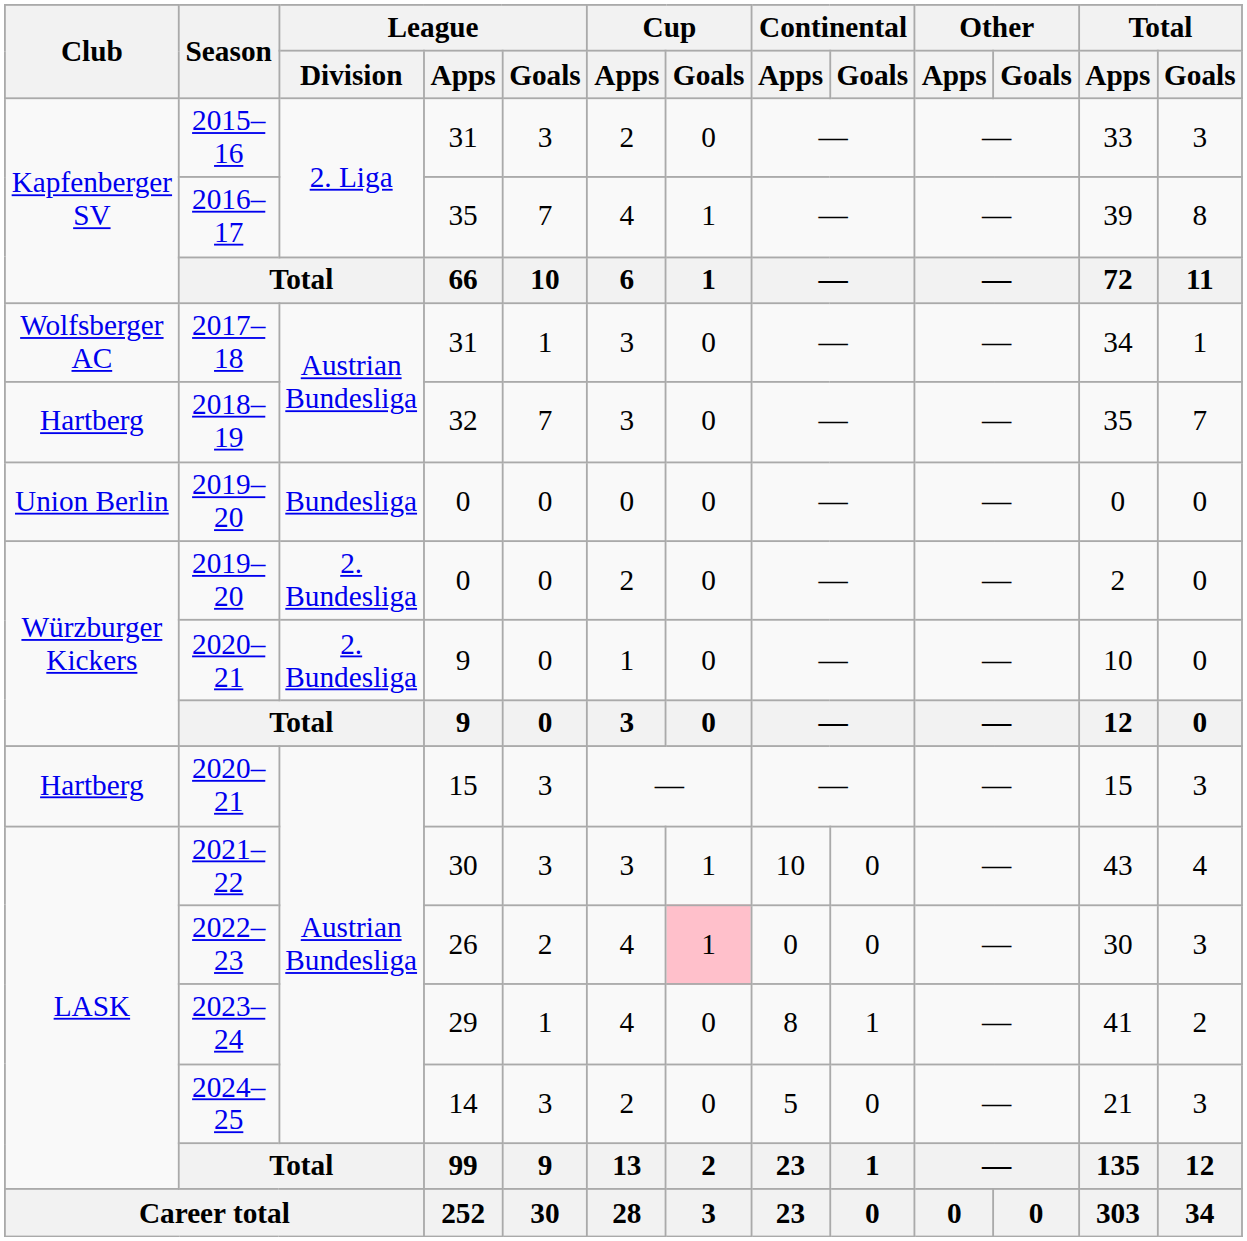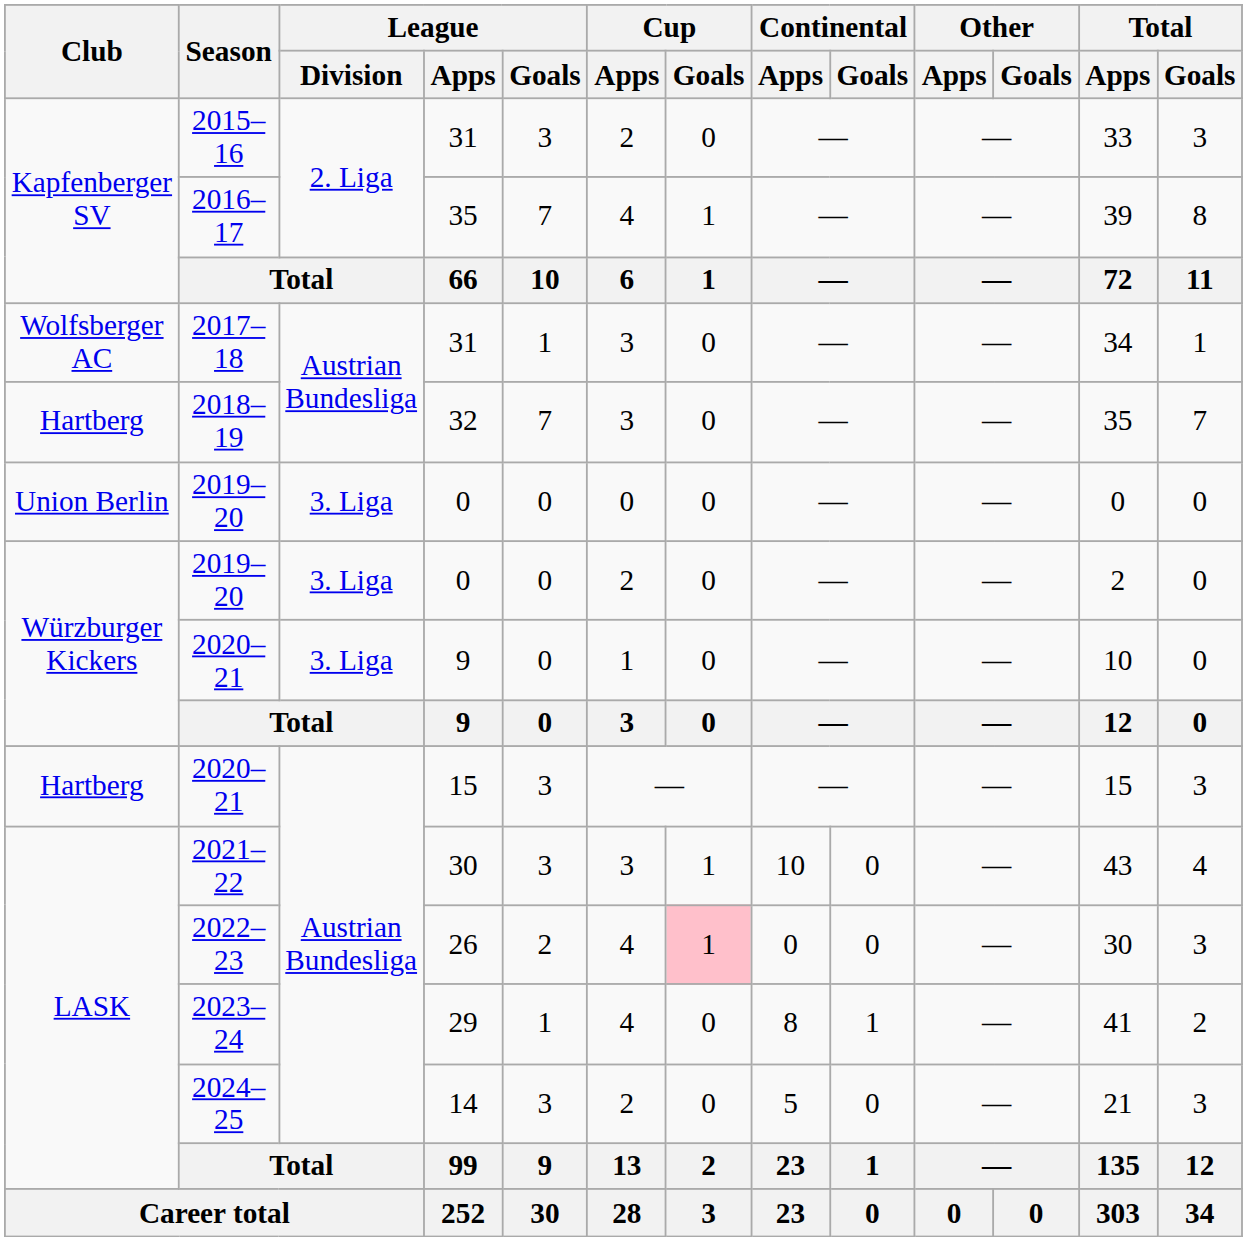Union Berlin / 2019–20 | League / Division: Bundesliga -> 3. Liga
Würzburger Kickers / 2019–20 | League / Division: 2. Bundesliga -> 3. Liga
Würzburger Kickers / 2020–21 | League / Division: 2. Bundesliga -> 3. Liga
